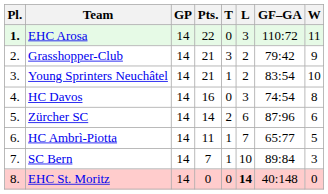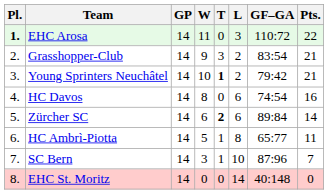columns swapped: W <-> Pts.
Grasshopper-Club | GF–GA: 79:42 -> 83:54
Young Sprinters Neuchâtel | T: normal -> bold
Young Sprinters Neuchâtel | GF–GA: 83:54 -> 79:42
HC Davos | L: 3 -> 6
Zürcher SC | T: normal -> bold
Zürcher SC | GF–GA: 87:96 -> 89:84
HC Ambrì-Piotta | L: 7 -> 8
SC Bern | GF–GA: 89:84 -> 87:96
EHC St. Moritz | L: bold -> normal
